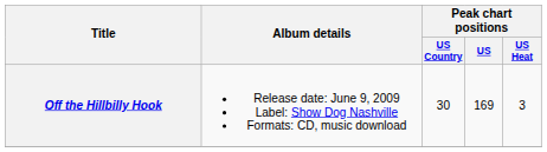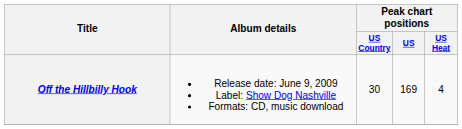Off the Hillbilly Hook | Peak chart positions / US Heat: 3 -> 4
